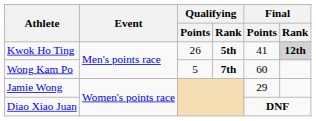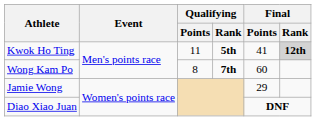Kwok Ho Ting | Qualifying / Points: 26 -> 11
Wong Kam Po | Qualifying / Points: 5 -> 8
